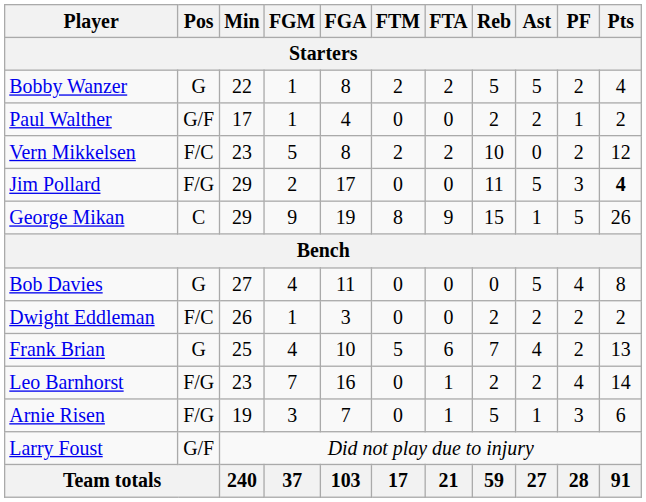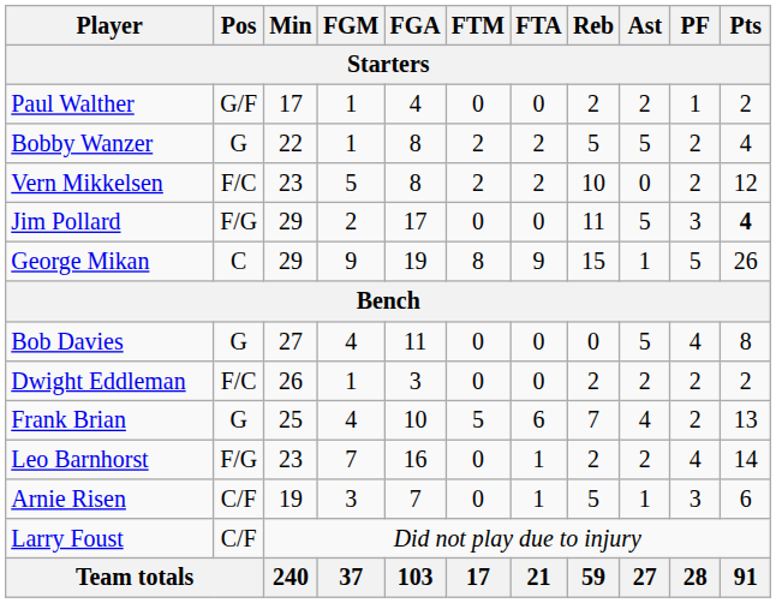rows swapped: Bobby Wanzer <-> Paul Walther
Arnie Risen | Pos: F/G -> C/F
Larry Foust | Pos: G/F -> C/F
